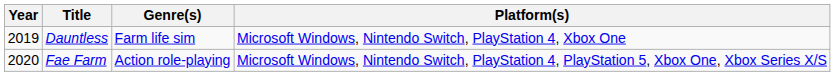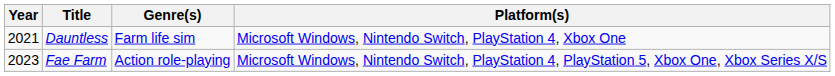Dauntless | Year: 2019 -> 2021
Fae Farm | Year: 2020 -> 2023
